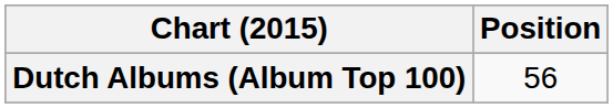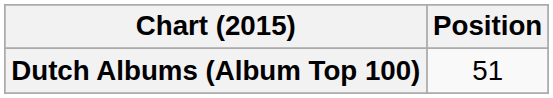Dutch Albums (Album Top 100) | Position: 56 -> 51
